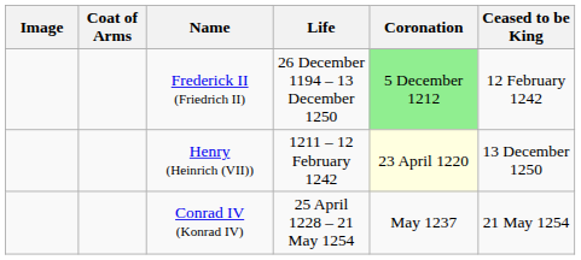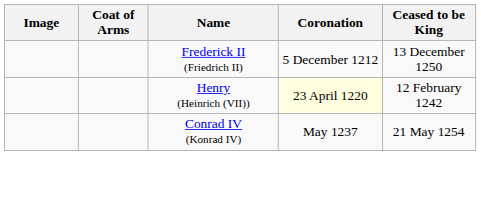- column: Life | 26 December 1194 – 13 December 1250 | 1211 – 12 February 1242 | 25 April 1228 – 21 May 1254
Frederick II (Friedrich II) | Coronation: lightgreen background -> no background
Frederick II (Friedrich II) | Ceased to be King: 12 February 1242 -> 13 December 1250
Henry (Heinrich (VII)) | Ceased to be King: 13 December 1250 -> 12 February 1242
